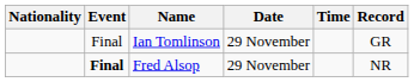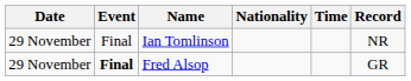columns swapped: Date <-> Nationality
Ian Tomlinson | Record: GR -> NR
Fred Alsop | Record: NR -> GR
